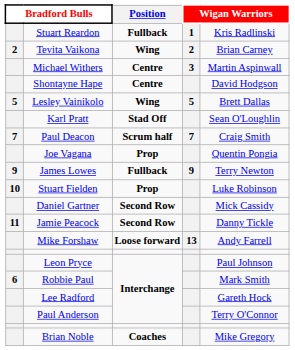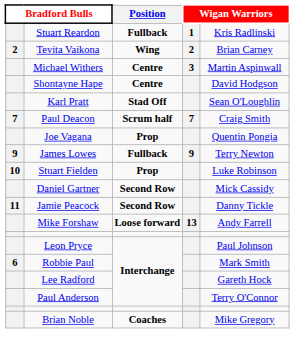- row: 5 | Lesley Vainikolo | Wing | 5 | Brett Dallas
